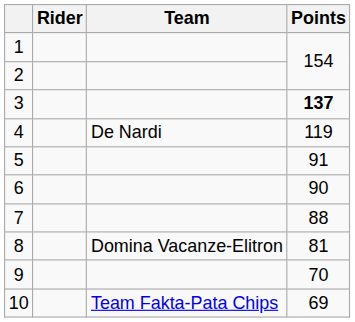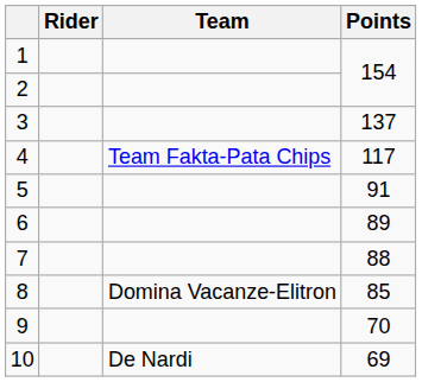3 | Points: bold -> normal
4 | Team: De Nardi -> Team Fakta-Pata Chips
4 | Points: 119 -> 117
6 | Points: 90 -> 89
8 | Points: 81 -> 85
10 | Team: Team Fakta-Pata Chips -> De Nardi
